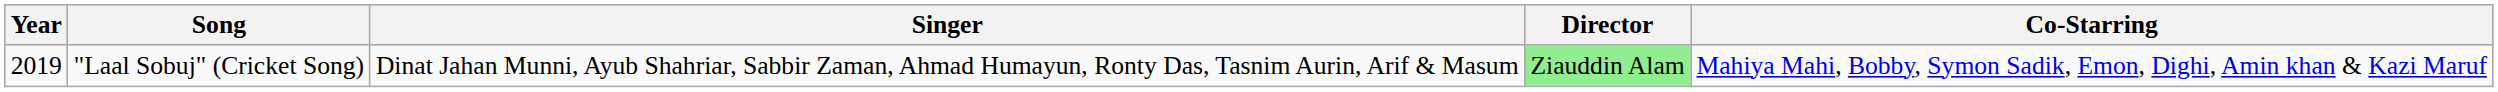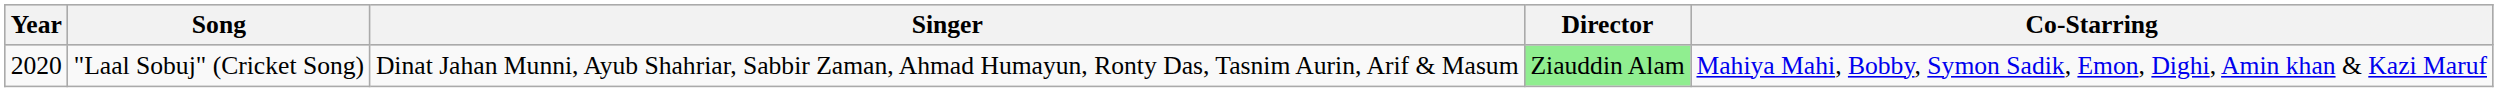"Laal Sobuj" (Cricket Song) | Year: 2019 -> 2020
